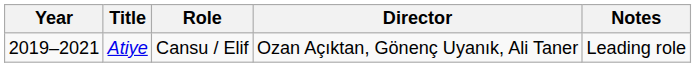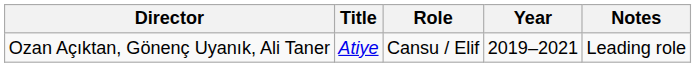columns swapped: Year <-> Director
